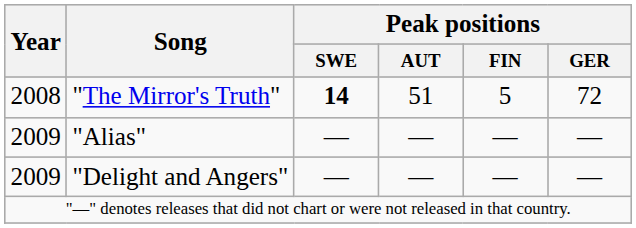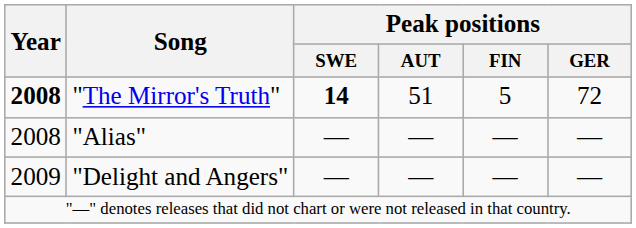"The Mirror's Truth" | Year: normal -> bold
"Alias" | Year: 2009 -> 2008
